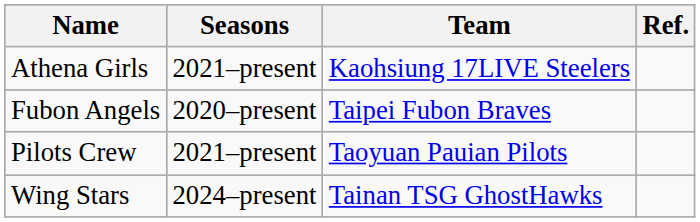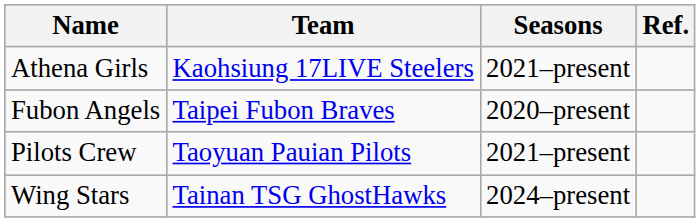columns swapped: Team <-> Seasons
